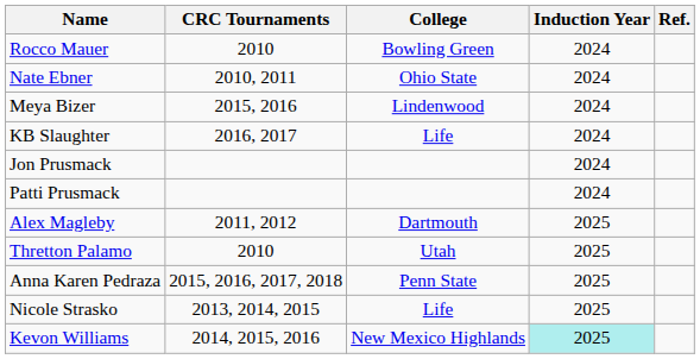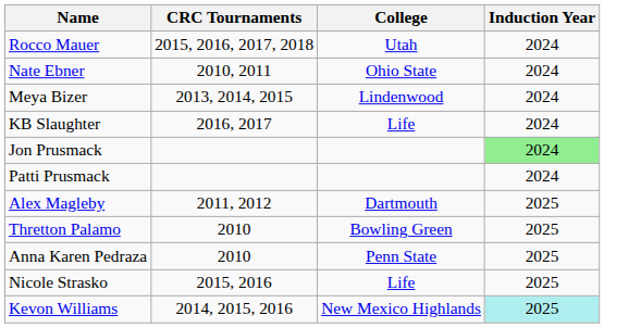- column: Ref.
Rocco Mauer | CRC Tournaments: 2010 -> 2015, 2016, 2017, 2018
Rocco Mauer | College: Bowling Green -> Utah
Meya Bizer | CRC Tournaments: 2015, 2016 -> 2013, 2014, 2015
Jon Prusmack | Induction Year: no background -> lightgreen background
Thretton Palamo | College: Utah -> Bowling Green
Anna Karen Pedraza | CRC Tournaments: 2015, 2016, 2017, 2018 -> 2010
Nicole Strasko | CRC Tournaments: 2013, 2014, 2015 -> 2015, 2016
